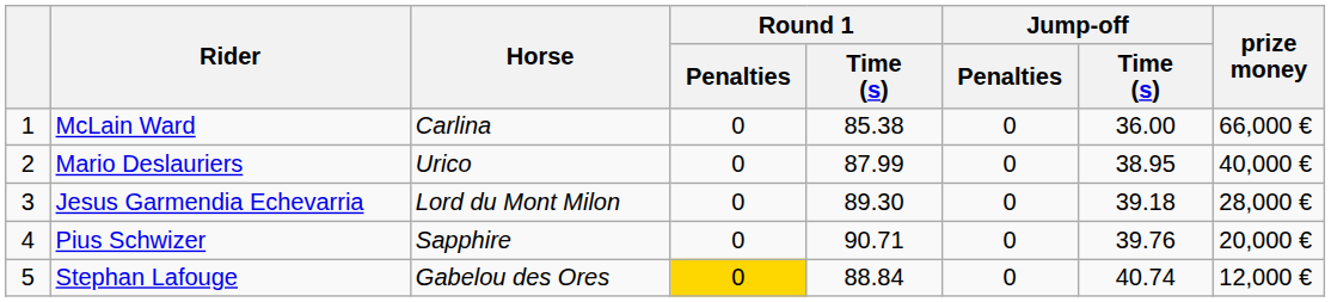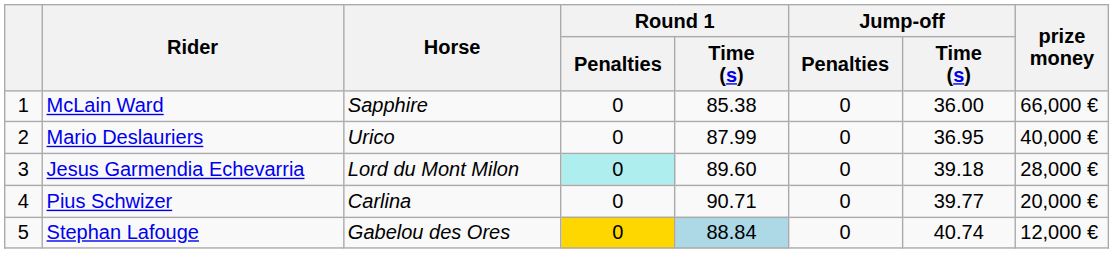McLain Ward | Horse: Carlina -> Sapphire
Mario Deslauriers | Jump-off / Time (s): 38.95 -> 36.95
Jesus Garmendia Echevarria | Round 1 / Penalties: no background -> paleturquoise background
Jesus Garmendia Echevarria | Round 1 / Time (s): 89.30 -> 89.60
Pius Schwizer | Horse: Sapphire -> Carlina
Pius Schwizer | Jump-off / Time (s): 39.76 -> 39.77
Stephan Lafouge | Round 1 / Time (s): no background -> lightblue background
